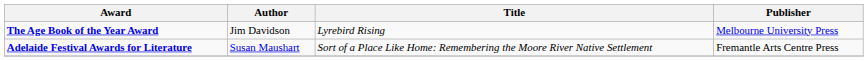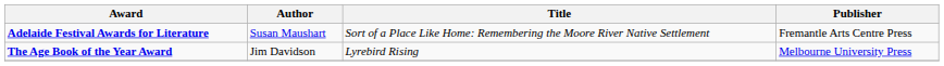rows swapped: Adelaide Festival Awards for Literature <-> The Age Book of the Year Award
